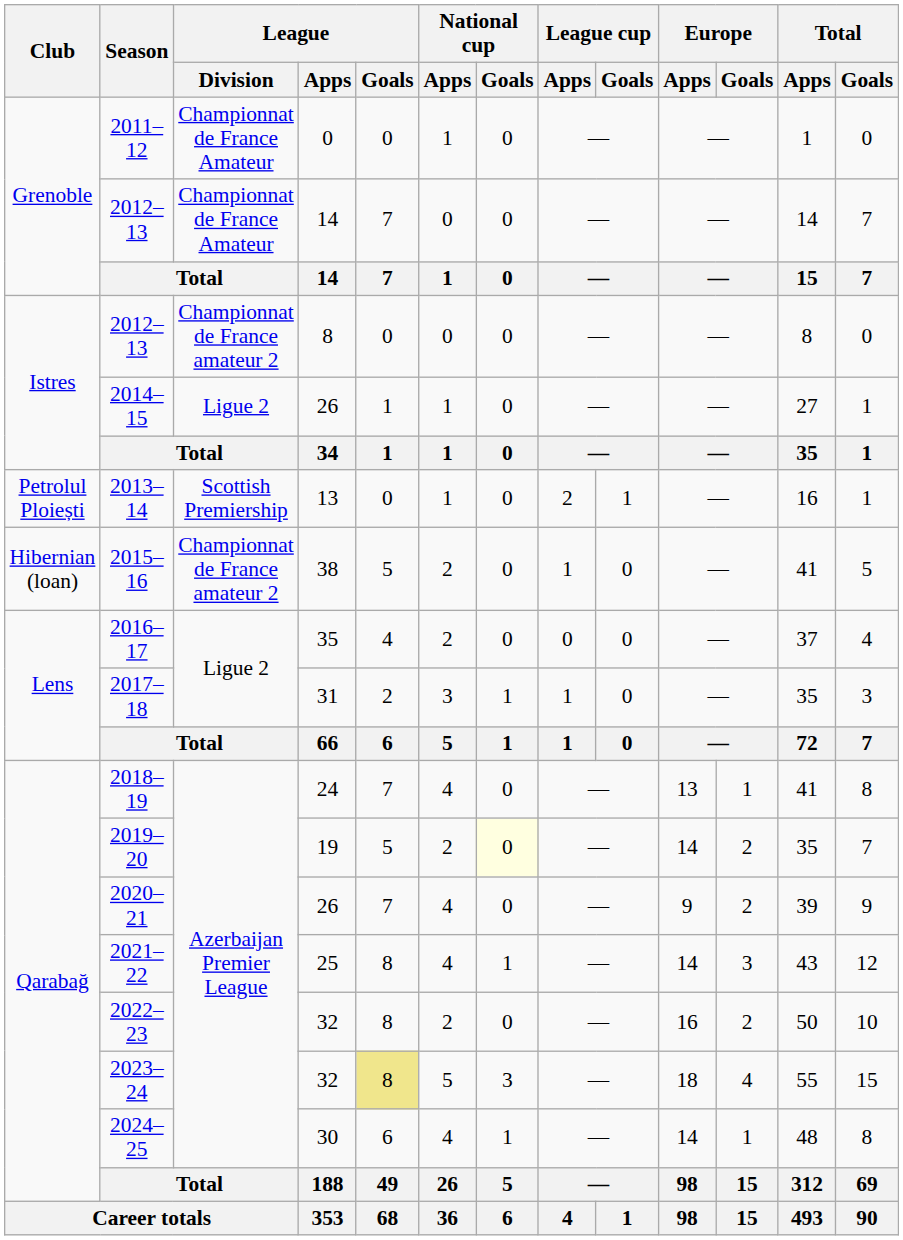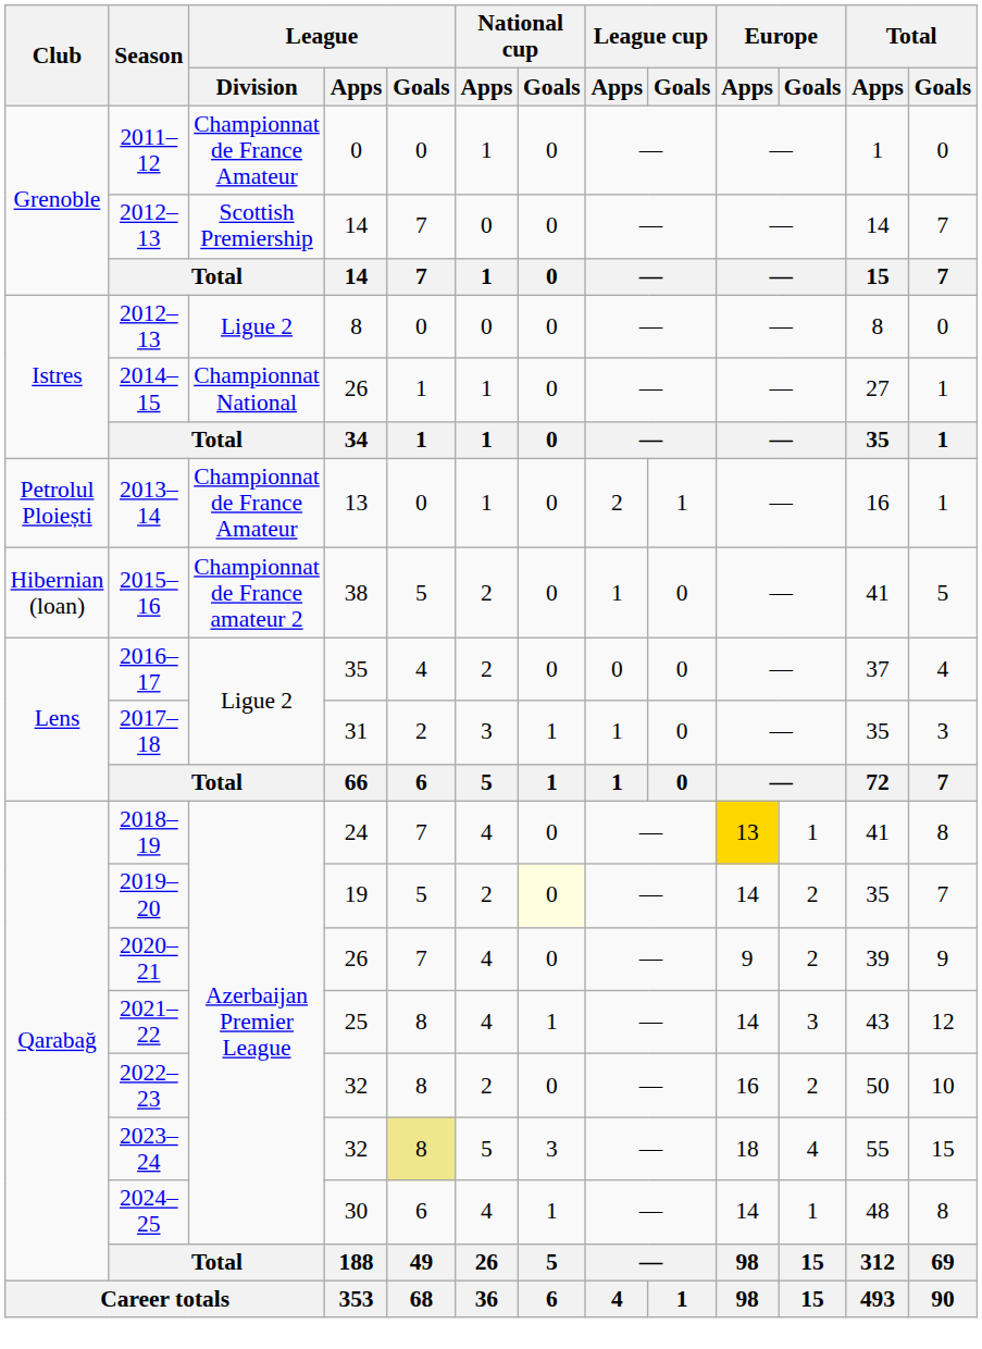2012–13 / 14 | League / Division: Championnat de France Amateur -> Scottish Premiership
2012–13 / 8 | League / Division: Championnat de France amateur 2 -> Ligue 2
2014–15 | League / Division: Ligue 2 -> Championnat National
2013–14 | League / Division: Scottish Premiership -> Championnat de France Amateur
2018–19 | Europe / Apps: no background -> gold background
